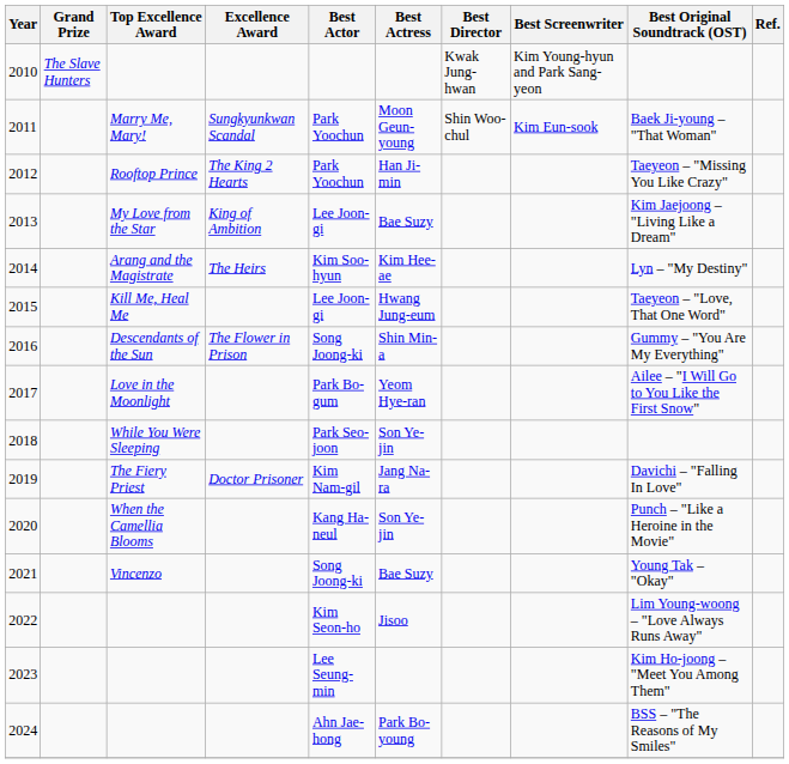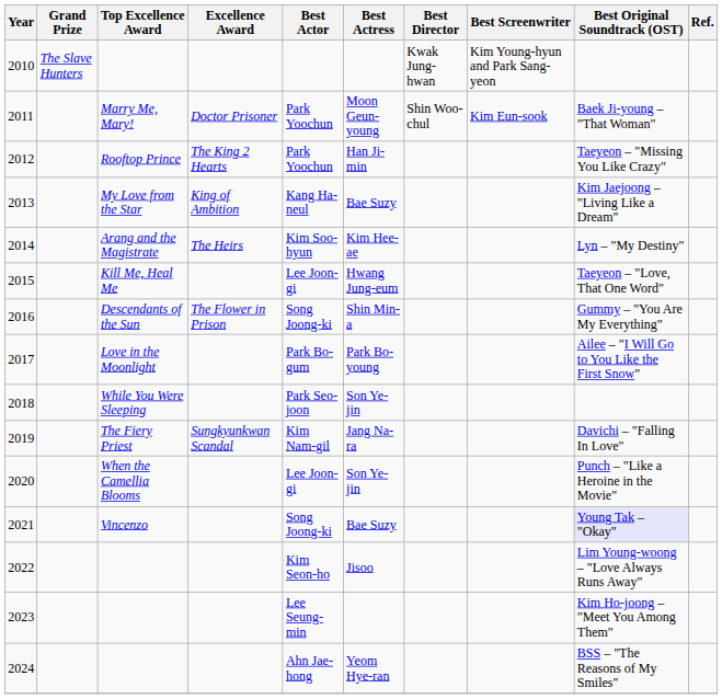2011 | Excellence Award: Sungkyunkwan Scandal -> Doctor Prisoner
2013 | Best Actor: Lee Joon-gi -> Kang Ha-neul
2017 | Best Actress: Yeom Hye-ran -> Park Bo-young
2019 | Excellence Award: Doctor Prisoner -> Sungkyunkwan Scandal
2020 | Best Actor: Kang Ha-neul -> Lee Joon-gi
2021 | Best Original Soundtrack (OST): no background -> lavender background
2024 | Best Actress: Park Bo-young -> Yeom Hye-ran
